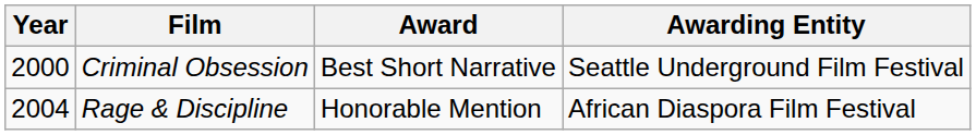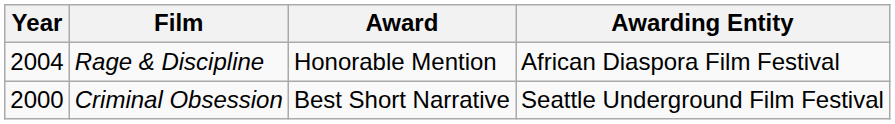rows swapped: Criminal Obsession <-> Rage & Discipline
